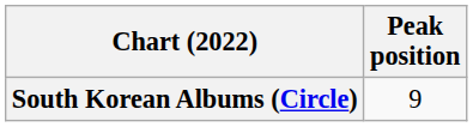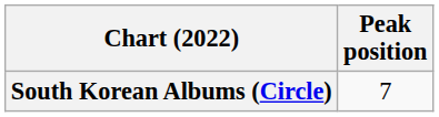South Korean Albums (Circle) | Peak position: 9 -> 7
